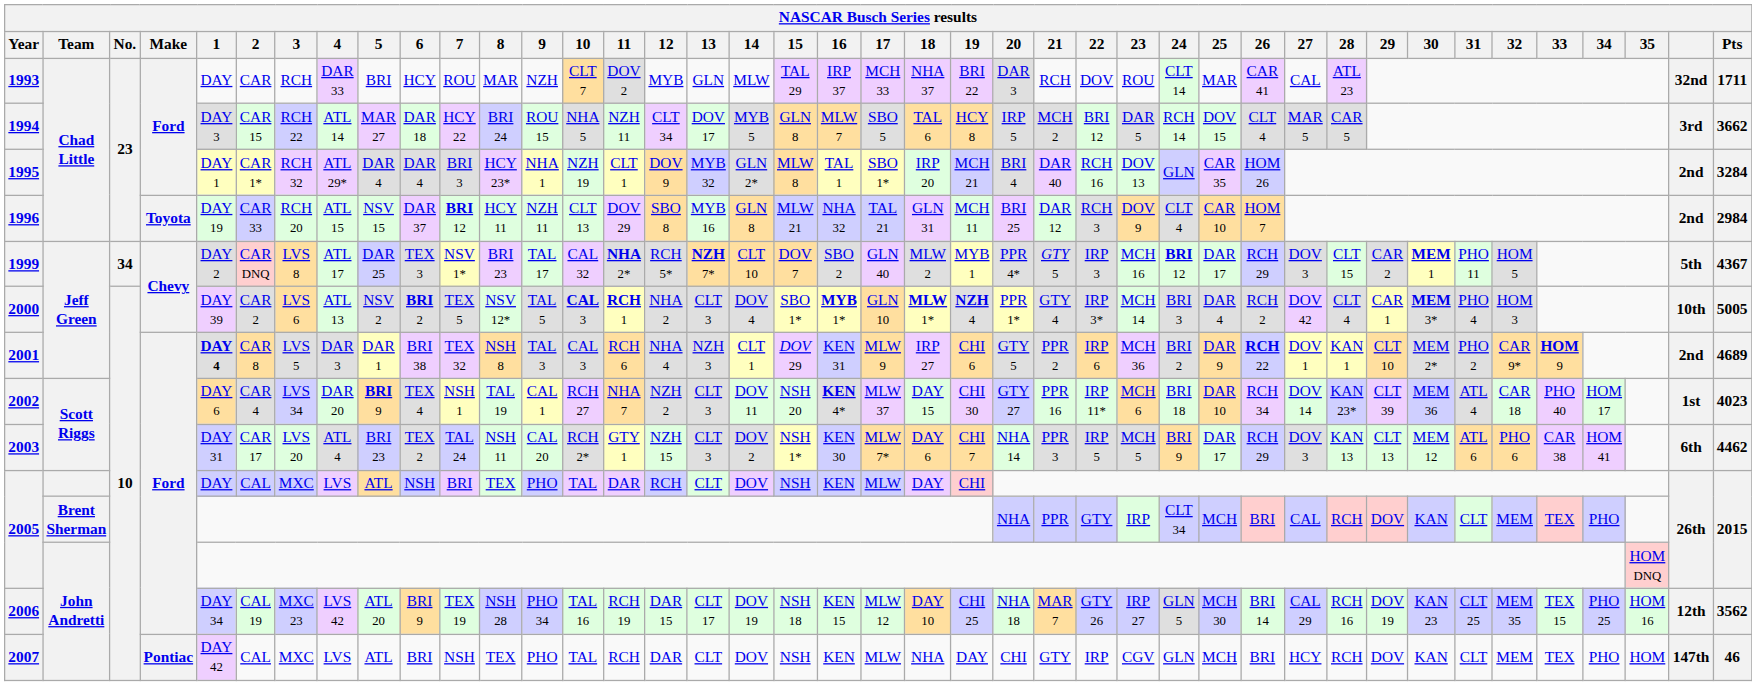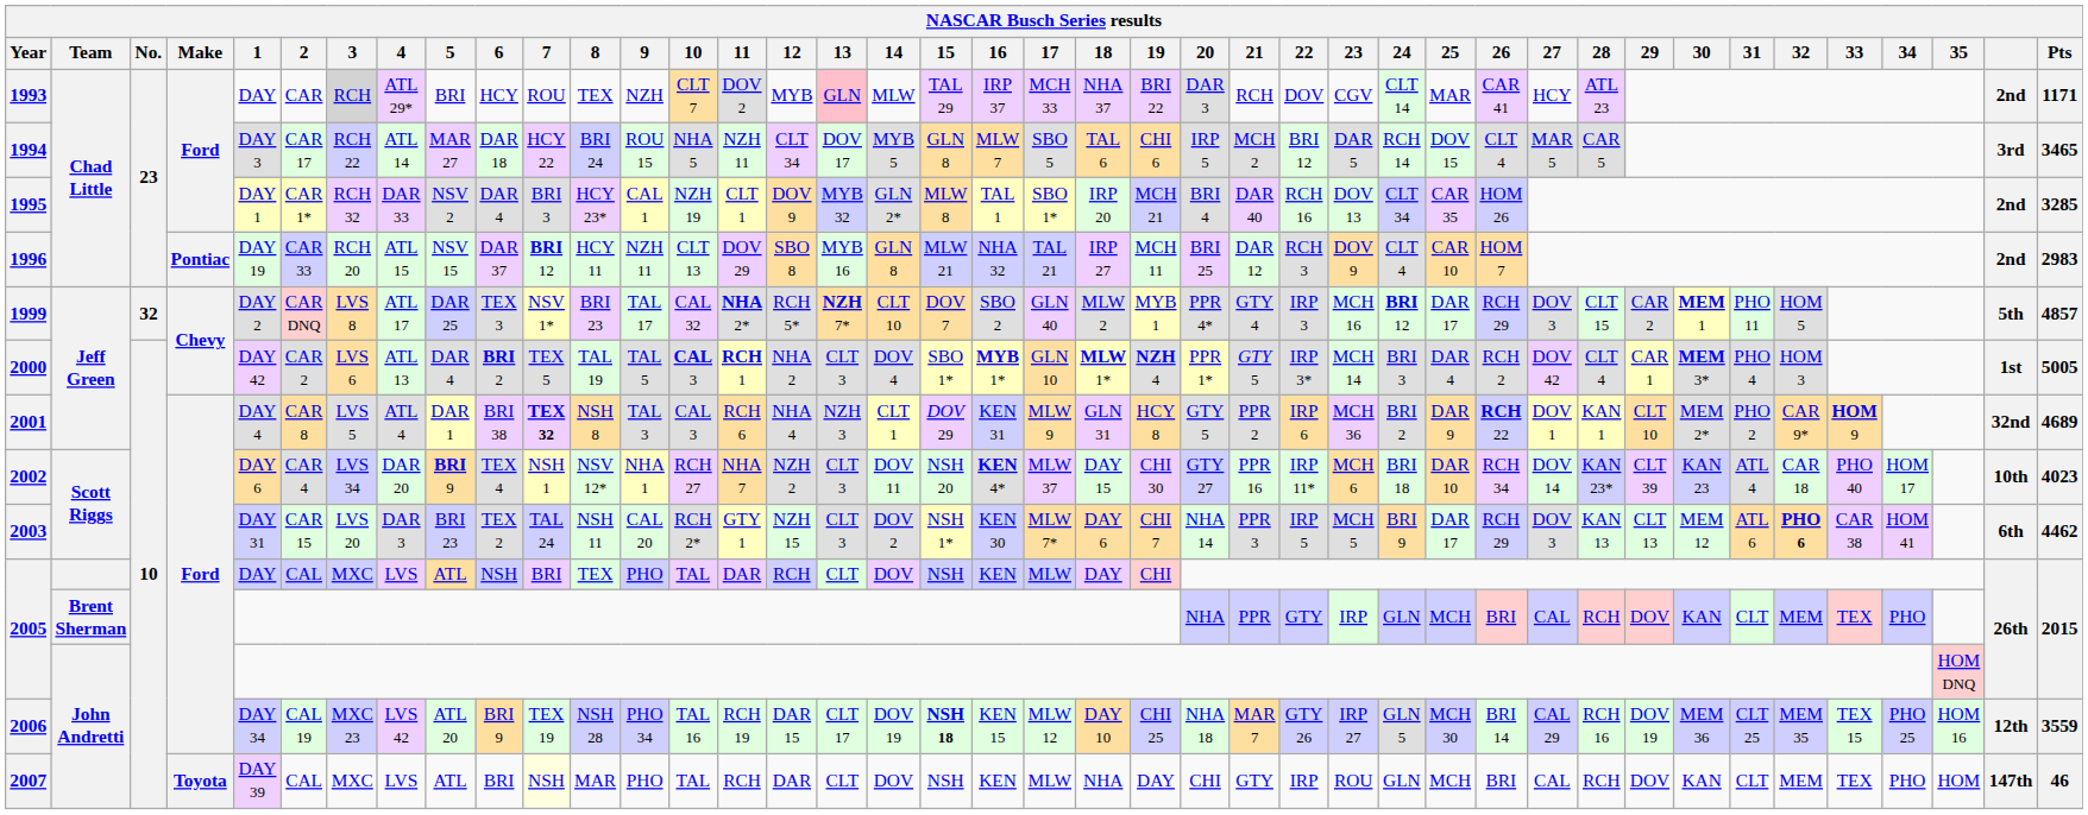1993 | 3: no background -> lightgrey background
1993 | 4: DAR 33 -> ATL 29*
1993 | 8: MAR -> TEX
1993 | 13: no background -> pink background
1993 | 23: ROU -> CGV
1993 | 27: CAL -> HCY
1993 | column 40: 32nd -> 2nd
1993 | Pts: 1711 -> 1171
1994 | 2: CAR 15 -> CAR 17
1994 | 19: HCY 8 -> CHI 6
1994 | Pts: 3662 -> 3465
1995 | 4: ATL 29* -> DAR 33
1995 | 5: DAR 4 -> NSV 2
1995 | 9: NHA 1 -> CAL 1
1995 | 24: GLN -> CLT 34
1995 | Pts: 3284 -> 3285
1996 | Make: Toyota -> Pontiac
1996 | 18: GLN 31 -> IRP 27
1996 | Pts: 2984 -> 2983
1999 | No.: 34 -> 32
1999 | 21: GTY 5 -> GTY 4
1999 | Pts: 4367 -> 4857
2000 | 1: DAY 39 -> DAY 42
2000 | 5: NSV 2 -> DAR 4
2000 | 8: NSV 12* -> TAL 19
2000 | 21: GTY 4 -> GTY 5
2000 | column 40: 10th -> 1st
2001 | 1: bold -> normal
2001 | 4: DAR 3 -> ATL 4
2001 | 7: normal -> bold
2001 | 18: IRP 27 -> GLN 31
2001 | 19: CHI 6 -> HCY 8
2001 | column 40: 2nd -> 32nd
2002 | 8: TAL 19 -> NSV 12*
2002 | 9: CAL 1 -> NHA 1
2002 | 30: MEM 36 -> KAN 23
2002 | column 40: 1st -> 10th
2003 | 2: CAR 17 -> CAR 15
2003 | 4: ATL 4 -> DAR 3
2003 | 32: normal -> bold
2005 / Brent Sherman | 24: CLT 34 -> GLN
2006 | 15: normal -> bold
2006 | 30: KAN 23 -> MEM 36
2006 | Pts: 3562 -> 3559
2007 | Make: Pontiac -> Toyota
2007 | 1: DAY 42 -> DAY 39
2007 | 7: no background -> lightyellow background
2007 | 8: TEX -> MAR
2007 | 23: CGV -> ROU
2007 | 27: HCY -> CAL
